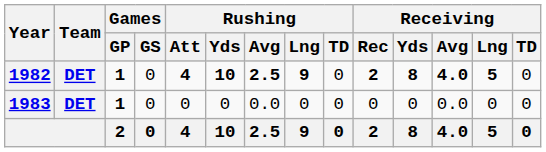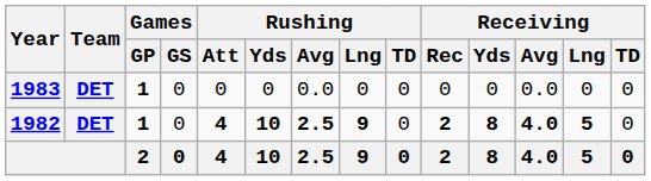rows swapped: 1982 <-> 1983
